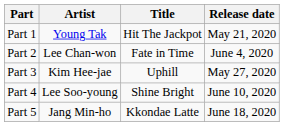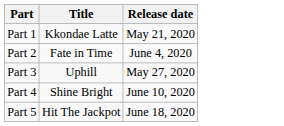- column: Artist | Young Tak | Lee Chan-won | Kim Hee-jae | Lee Soo-young | Jang Min-ho
Part 1 | Title: Hit The Jackpot -> Kkondae Latte
Part 5 | Title: Kkondae Latte -> Hit The Jackpot
